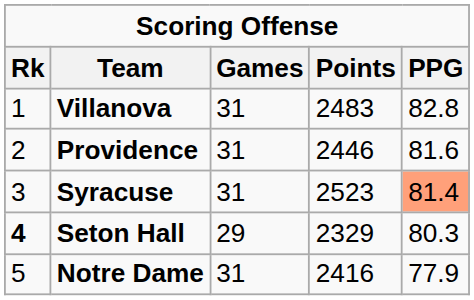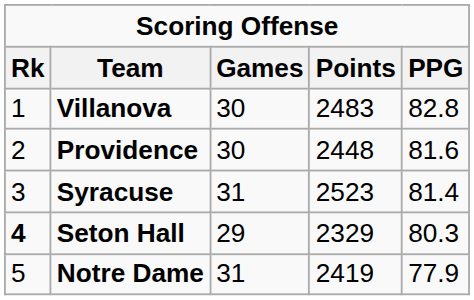Villanova | Games: 31 -> 30
Providence | Games: 31 -> 30
Providence | Points: 2446 -> 2448
Syracuse | PPG: lightsalmon background -> no background
Notre Dame | Points: 2416 -> 2419
